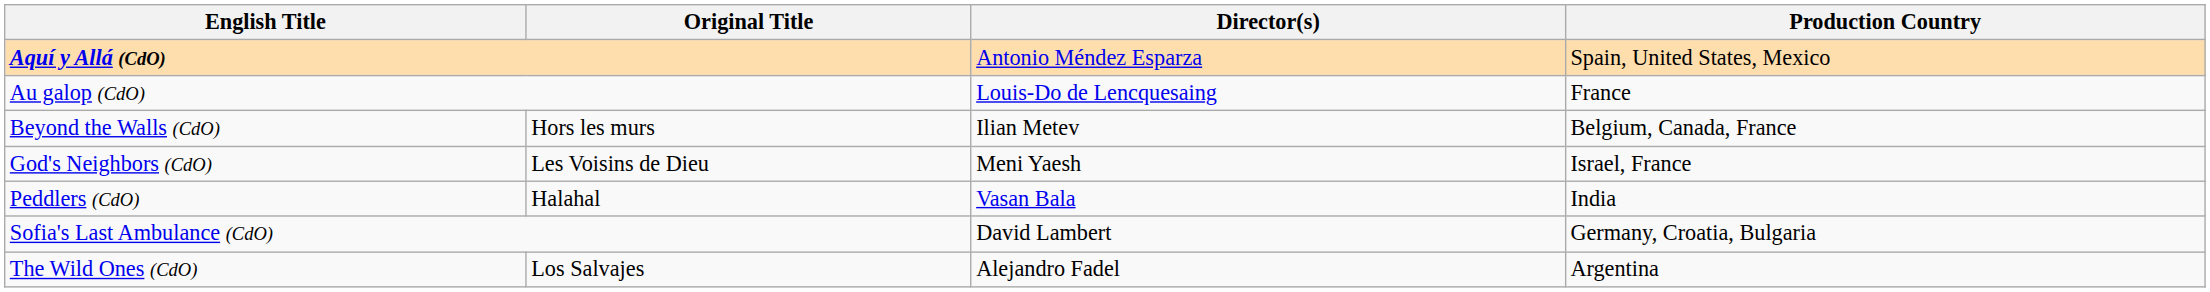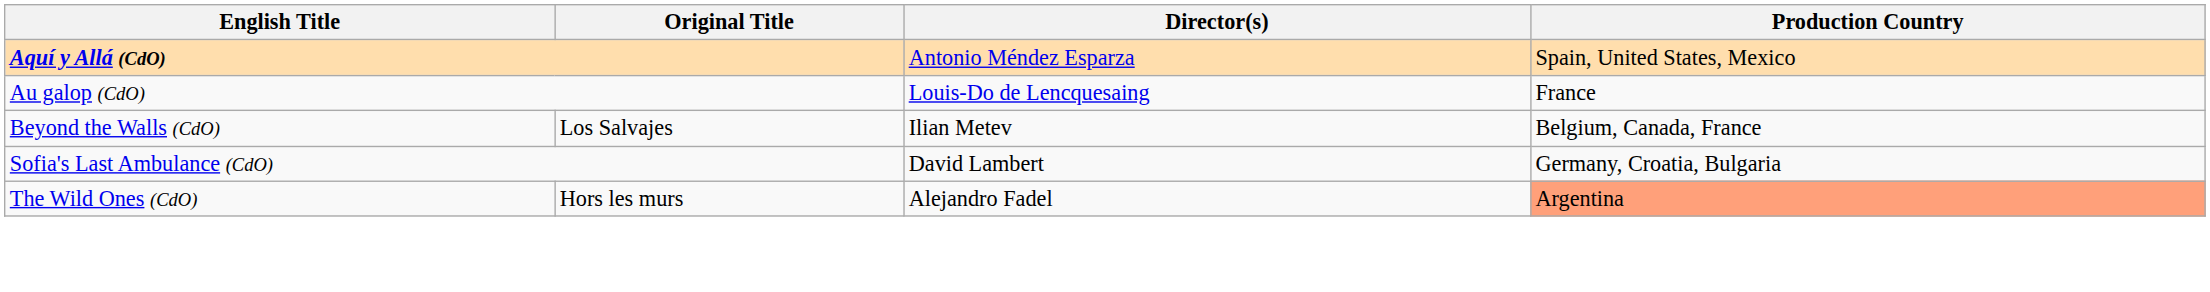Beyond the Walls (CdO) | Original Title: Hors les murs -> Los Salvajes
- row: God's Neighbors (CdO) | Les Voisins de Dieu | Meni Yaesh | Israel, France
- row: Peddlers (CdO) | Halahal | Vasan Bala | India
The Wild Ones (CdO) | Original Title: Los Salvajes -> Hors les murs
The Wild Ones (CdO) | Production Country: no background -> lightsalmon background
